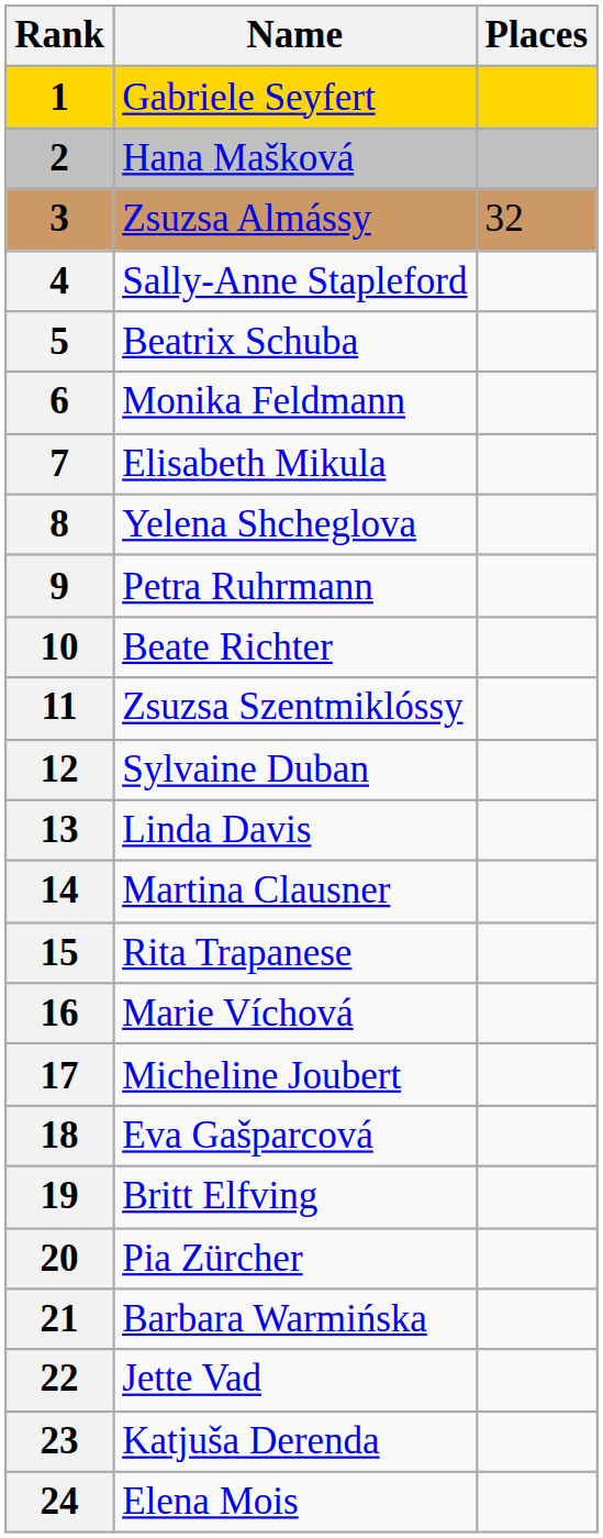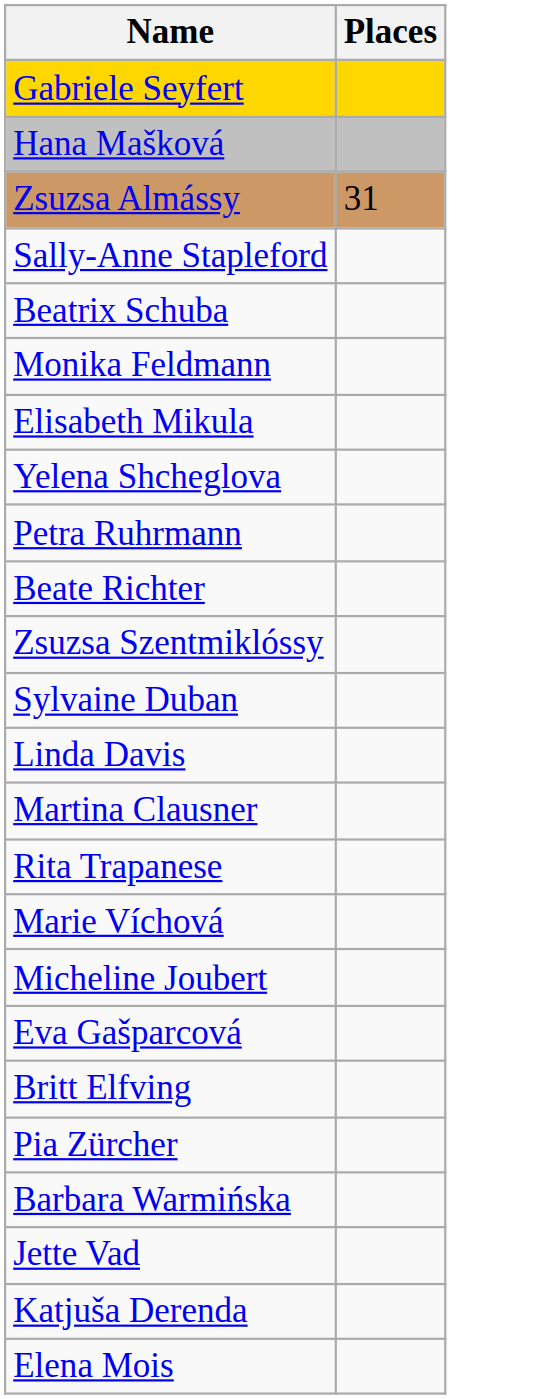- column: Rank | 1 | 2 | 3 | 4 | 5 | 6 | 7 | 8 | 9 | 10 | 11 | 12 | 13 | 14 | 15 | 16 | 17 | 18 | 19 | 20 | 21 | 22 | 23 | 24
Zsuzsa Almássy | Places: 32 -> 31
